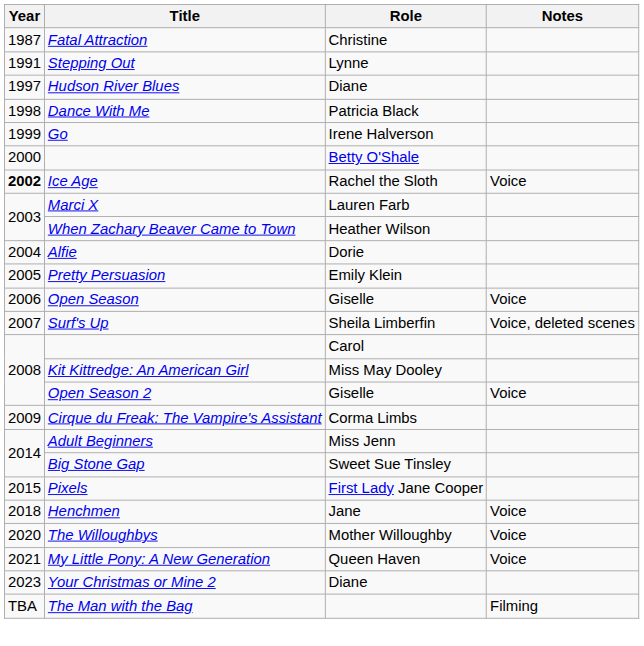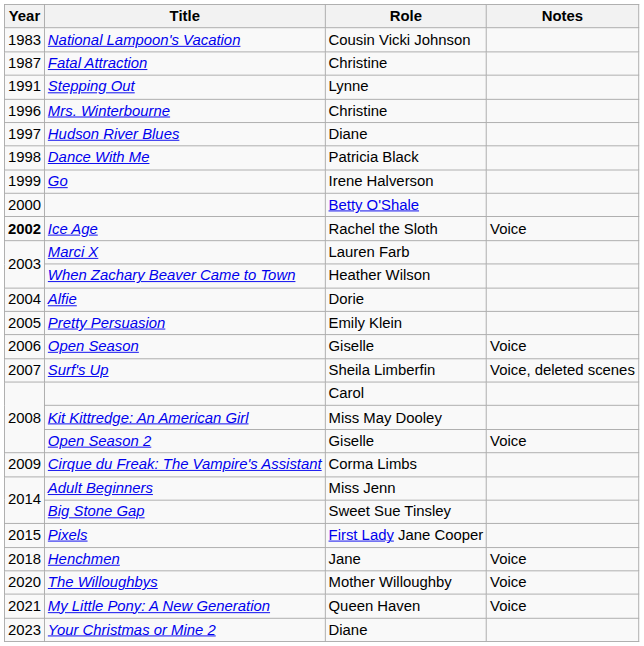+ row: 1983 | National Lampoon's Vacation | Cousin Vicki Johnson
+ row: 1996 | Mrs. Winterbourne | Christine
- row: TBA | The Man with the Bag | Filming
